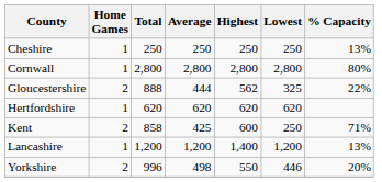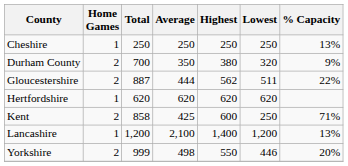- row: Cornwall | 1 | 2,800 | 2,800 | 2,800 | 2,800 | 80%
+ row: Durham County | 2 | 700 | 350 | 380 | 320 | 9%
Gloucestershire | Total: 888 -> 887
Gloucestershire | Lowest: 325 -> 511
Lancashire | Average: 1,200 -> 2,100
Yorkshire | Total: 996 -> 999
